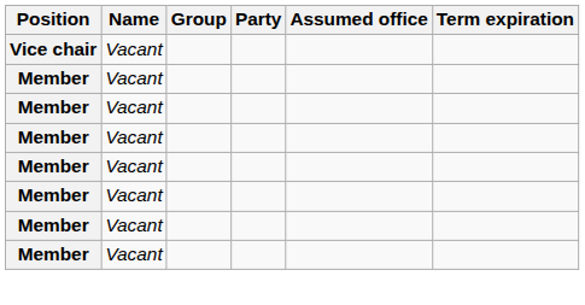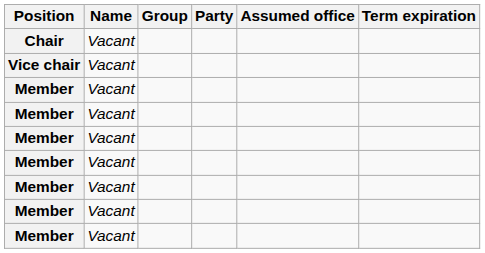+ row: Chair | Vacant
